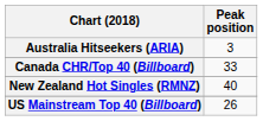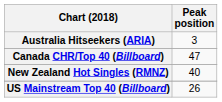Canada CHR/Top 40 (Billboard) | Peak position: 33 -> 47
